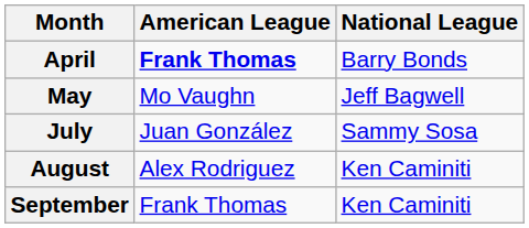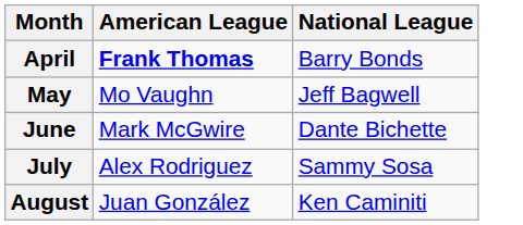+ row: June | Mark McGwire | Dante Bichette
July | American League: Juan González -> Alex Rodriguez
August | American League: Alex Rodriguez -> Juan González
- row: September | Frank Thomas | Ken Caminiti
